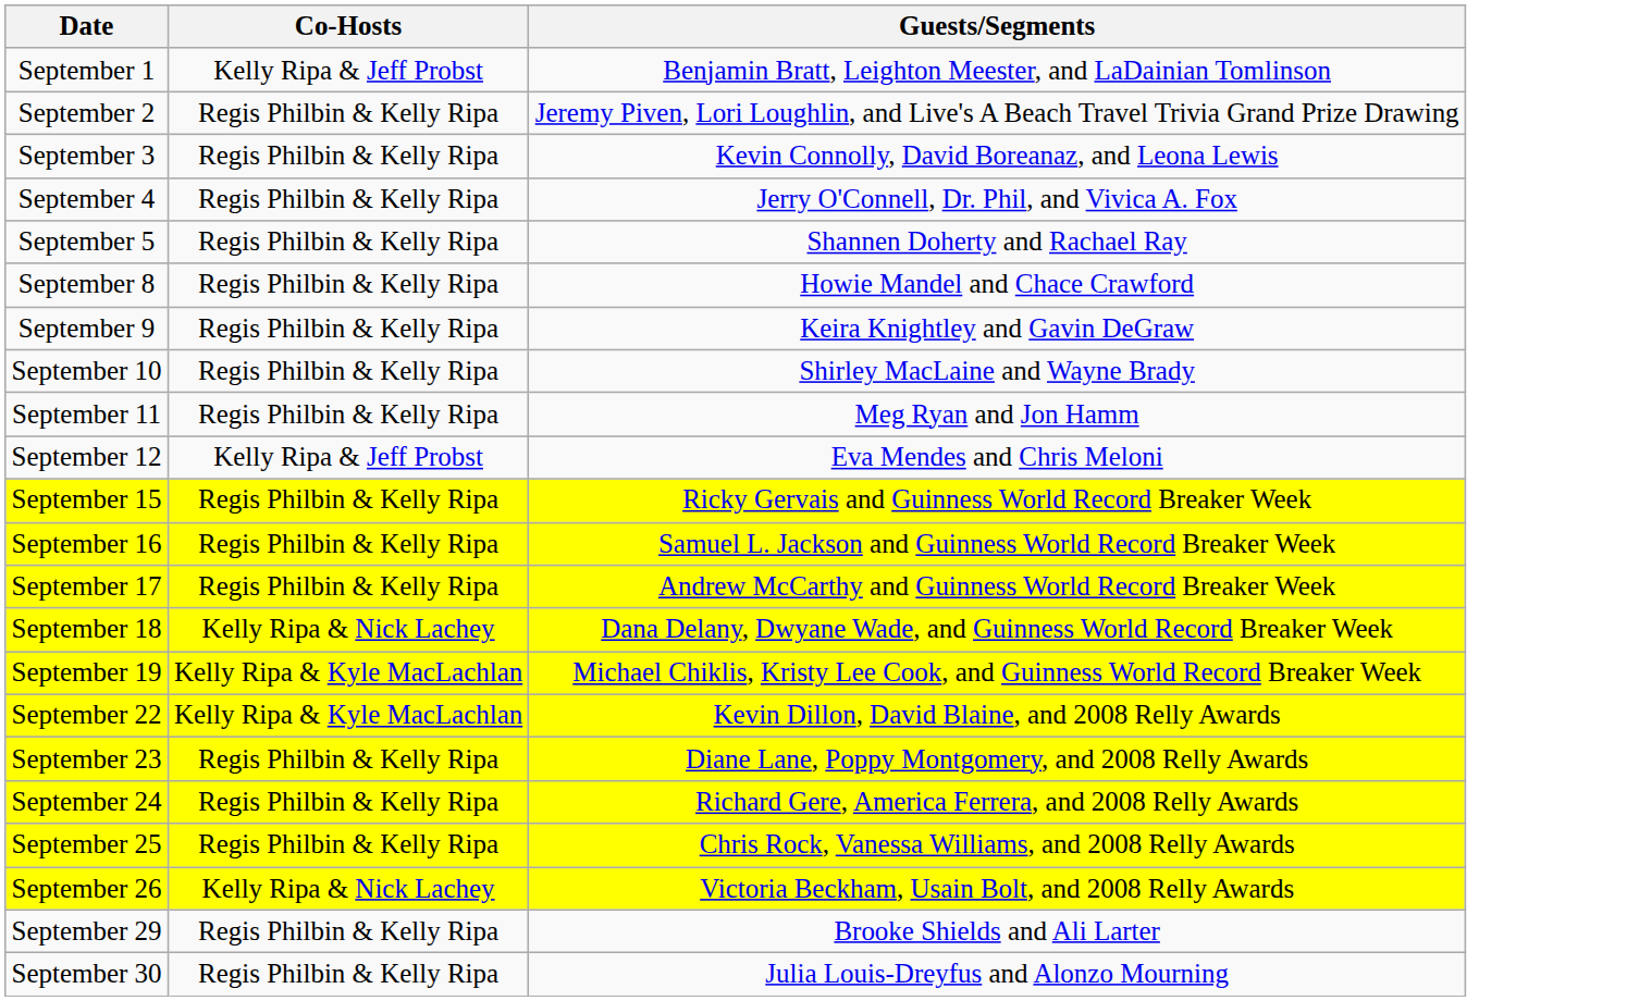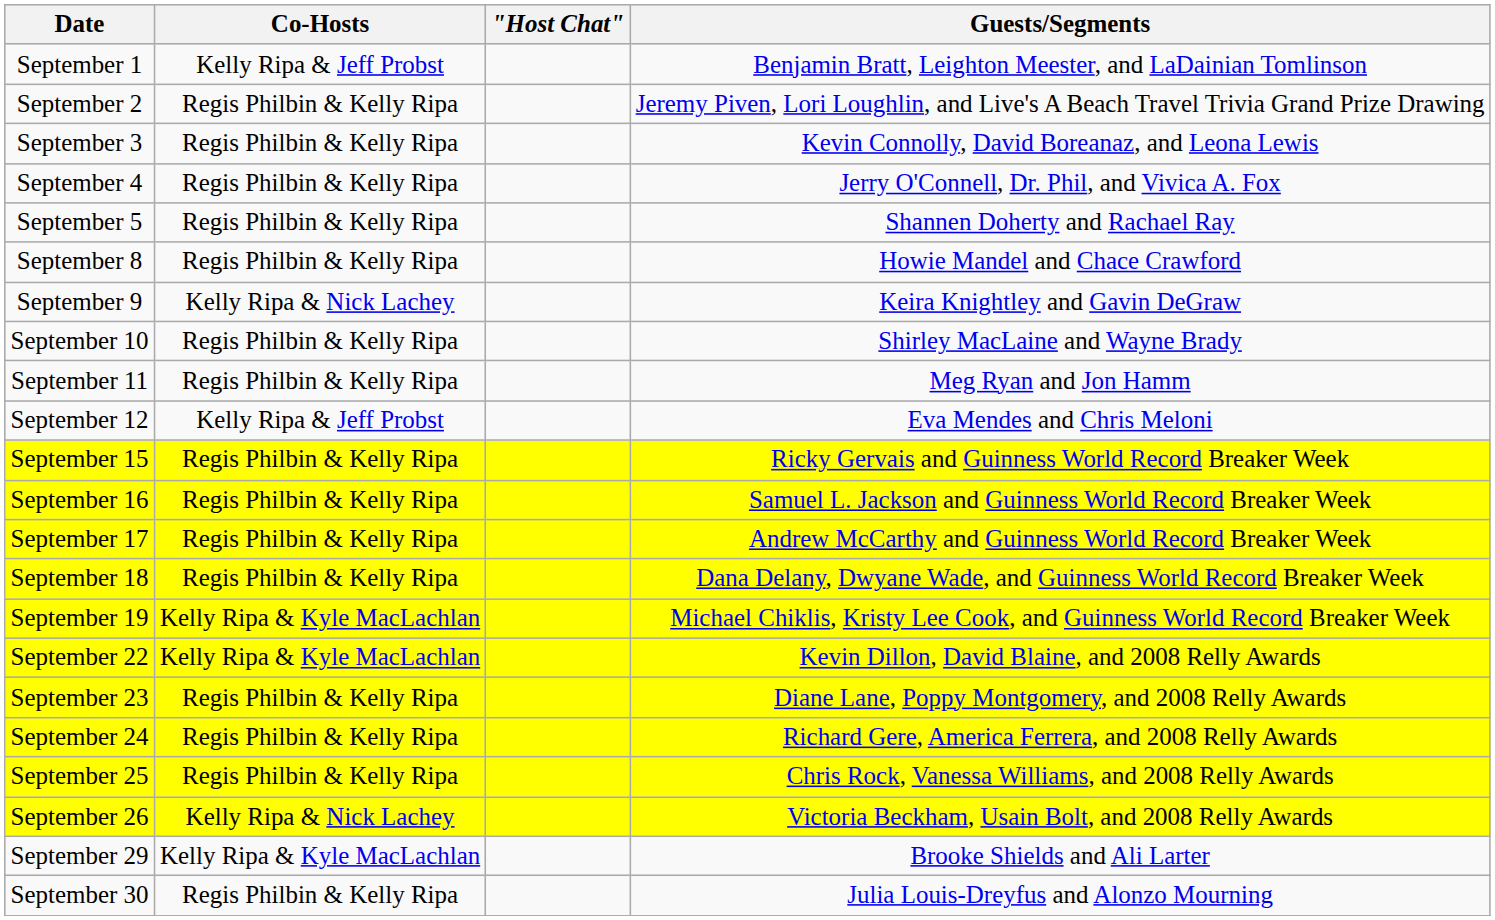+ column: "Host Chat"
September 9 | Co-Hosts: Regis Philbin & Kelly Ripa -> Kelly Ripa & Nick Lachey
September 18 | Co-Hosts: Kelly Ripa & Nick Lachey -> Regis Philbin & Kelly Ripa
September 29 | Co-Hosts: Regis Philbin & Kelly Ripa -> Kelly Ripa & Kyle MacLachlan
